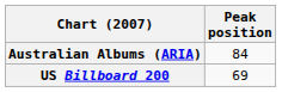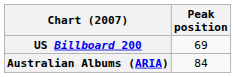rows swapped: Australian Albums (ARIA) <-> US Billboard 200
